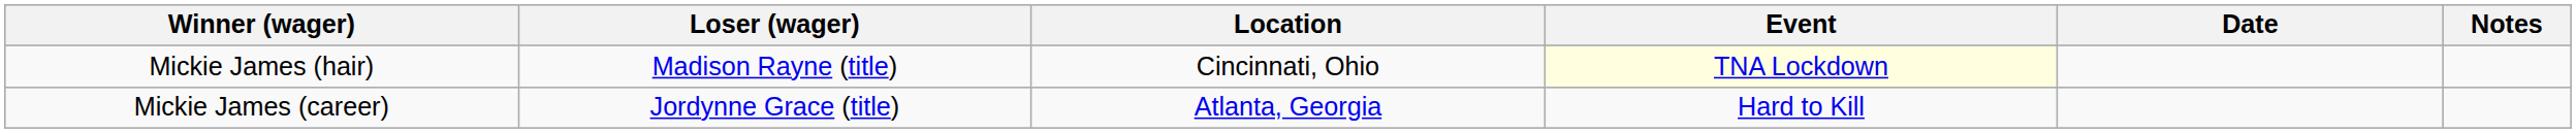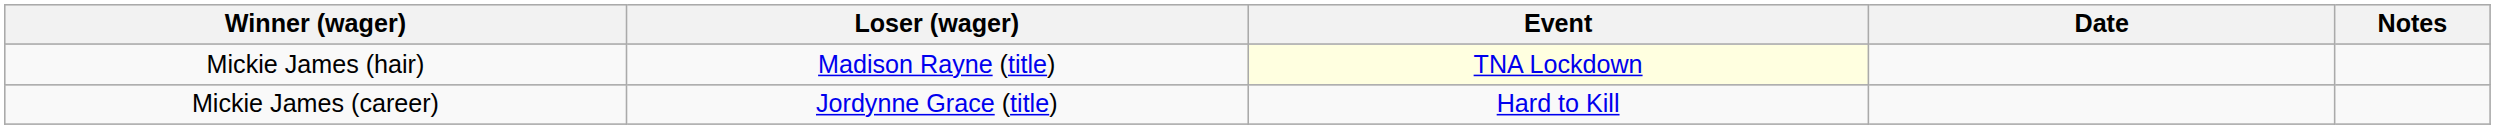- column: Location | Cincinnati, Ohio | Atlanta, Georgia
